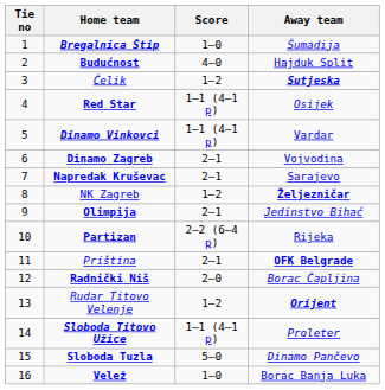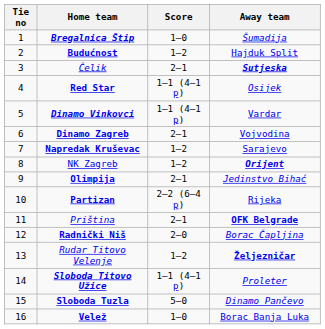Budućnost | Score: 4–0 -> 1–2
Čelik | Score: 1–2 -> 2–1
Napredak Kruševac | Score: 2–1 -> 1–2
NK Zagreb | Away team: Željezničar -> Orijent
Rudar Titovo Velenje | Away team: Orijent -> Željezničar
